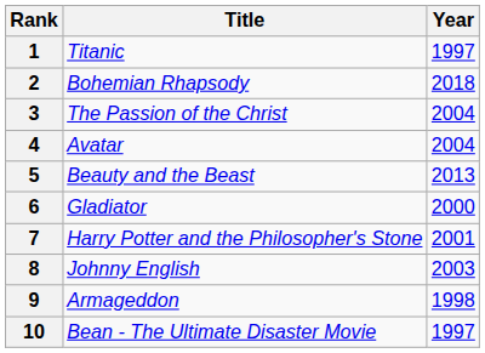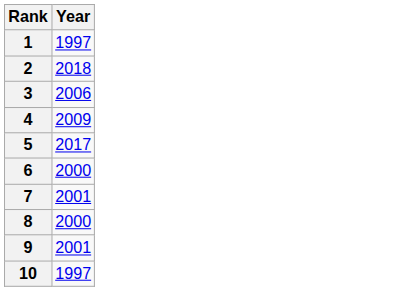- column: Title | Titanic | Bohemian Rhapsody | The Passion of the Christ | Avatar | Beauty and the Beast | Gladiator | Harry Potter and the Philosopher's Stone | Johnny English | Armageddon | Bean - The Ultimate Disaster Movie
3 | Year: 2004 -> 2006
4 | Year: 2004 -> 2009
5 | Year: 2013 -> 2017
8 | Year: 2003 -> 2000
9 | Year: 1998 -> 2001
